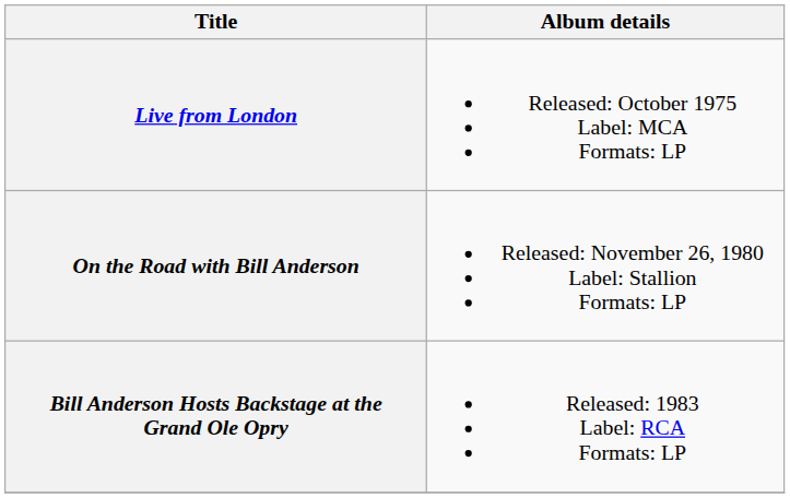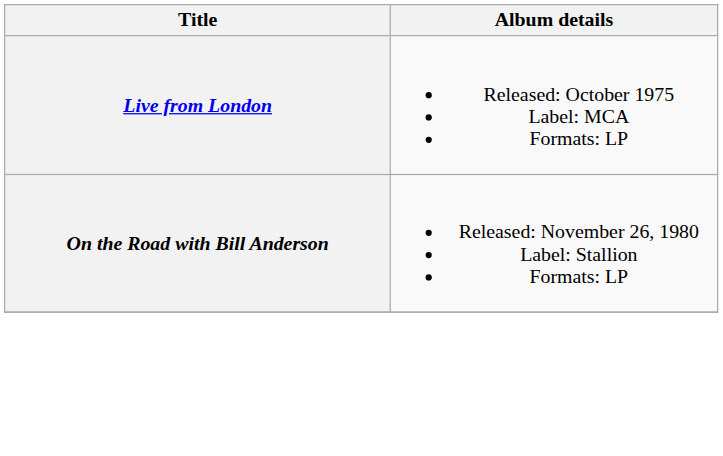- row: Bill Anderson Hosts Backstage at the Grand Ole Opry | Released: 1983 Label: RCA Formats: LP
